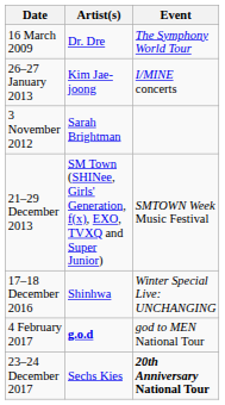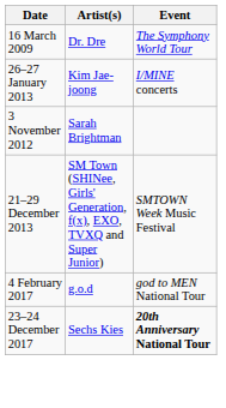- row: 17–18 December 2016 | Shinhwa | Winter Special Live: UNCHANGING
4 February 2017 | Artist(s): bold -> normal
